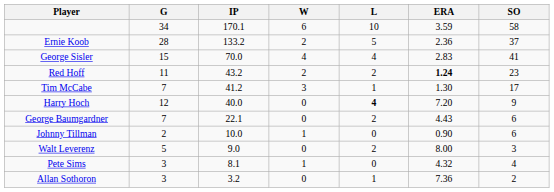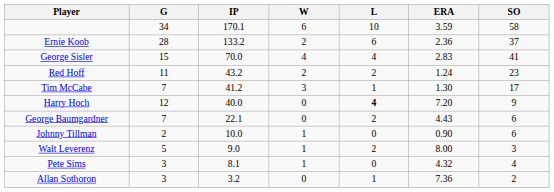Ernie Koob | L: 5 -> 6
Red Hoff | ERA: bold -> normal
Walt Leverenz | W: 0 -> 1
